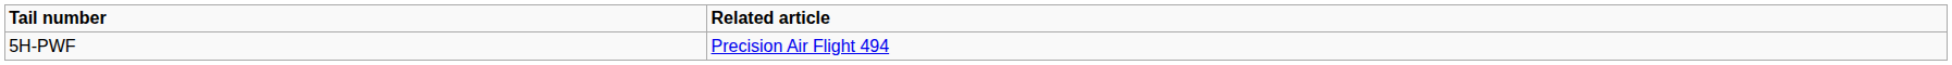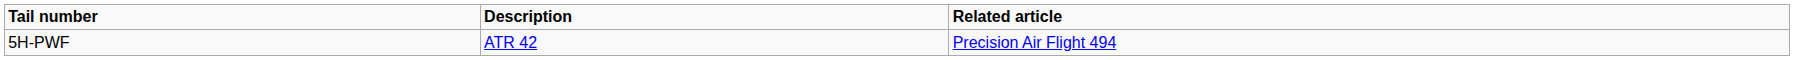+ column: Description | ATR 42
